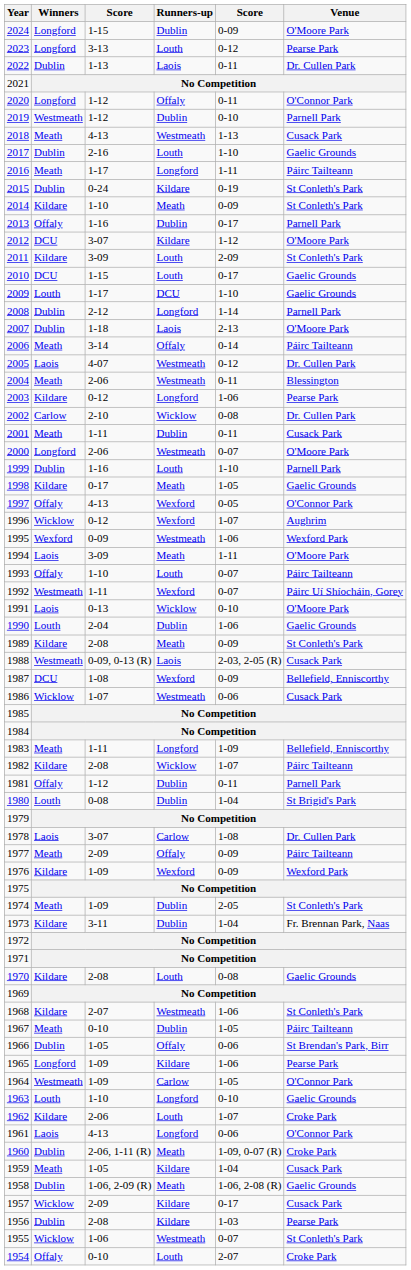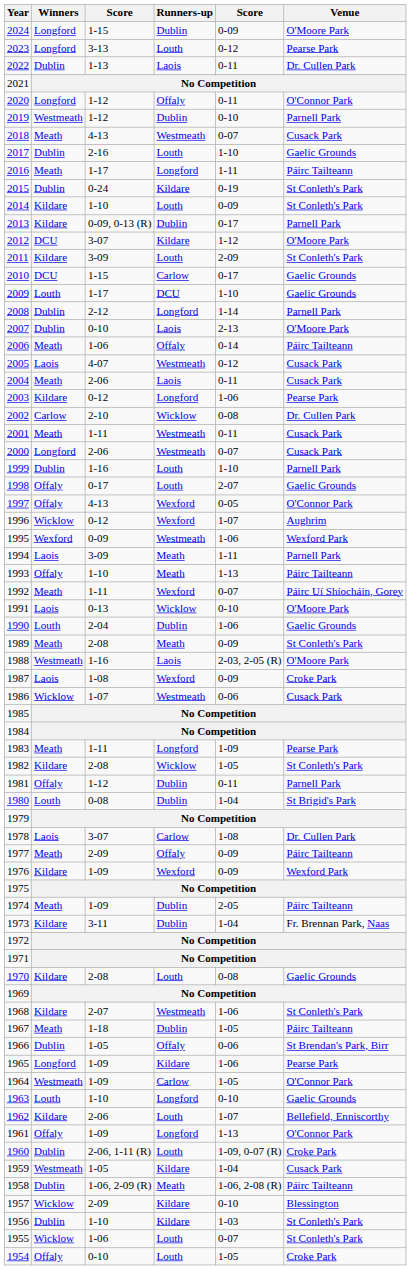2018 | column 5: 1-13 -> 0-07
2014 | Runners-up: Meath -> Louth
2013 | Winners: Offaly -> Kildare
2013 | column 3: 1-16 -> 0-09, 0-13 (R)
2010 | Runners-up: Louth -> Carlow
2007 | column 3: 1-18 -> 0-10
2006 | column 3: 3-14 -> 1-06
2005 | Venue: Dr. Cullen Park -> Cusack Park
2004 | Runners-up: Westmeath -> Laois
2004 | Venue: Blessington -> Cusack Park
2001 | Runners-up: Dublin -> Westmeath
2000 | Venue: O'Moore Park -> Cusack Park
1998 | Winners: Kildare -> Offaly
1998 | Runners-up: Meath -> Louth
1998 | column 5: 1-05 -> 2-07
1994 | Venue: O'Moore Park -> Parnell Park
1993 | Runners-up: Louth -> Meath
1993 | column 5: 0-07 -> 1-13
1992 | Winners: Westmeath -> Meath
1989 | Winners: Kildare -> Meath
1988 | column 3: 0-09, 0-13 (R) -> 1-16
1988 | Venue: Cusack Park -> O'Moore Park
1987 | Winners: DCU -> Laois
1987 | Venue: Bellefield, Enniscorthy -> Croke Park
1983 | Venue: Bellefield, Enniscorthy -> Pearse Park
1982 | column 5: 1-07 -> 1-05
1982 | Venue: Páirc Tailteann -> St Conleth's Park
1974 | Venue: St Conleth's Park -> Páirc Tailteann
1967 | column 3: 0-10 -> 1-18
1962 | Venue: Croke Park -> Bellefield, Enniscorthy
1961 | Winners: Laois -> Offaly
1961 | column 3: 4-13 -> 1-09
1961 | column 5: 0-06 -> 1-13
1960 | Runners-up: Meath -> Louth
1959 | Winners: Meath -> Westmeath
1958 | Venue: Gaelic Grounds -> Páirc Tailteann
1957 | column 5: 0-17 -> 0-10
1957 | Venue: Cusack Park -> Blessington
1956 | column 3: 2-08 -> 1-10
1956 | Venue: Pearse Park -> St Conleth's Park
1955 | Runners-up: Westmeath -> Louth
1954 | column 5: 2-07 -> 1-05
